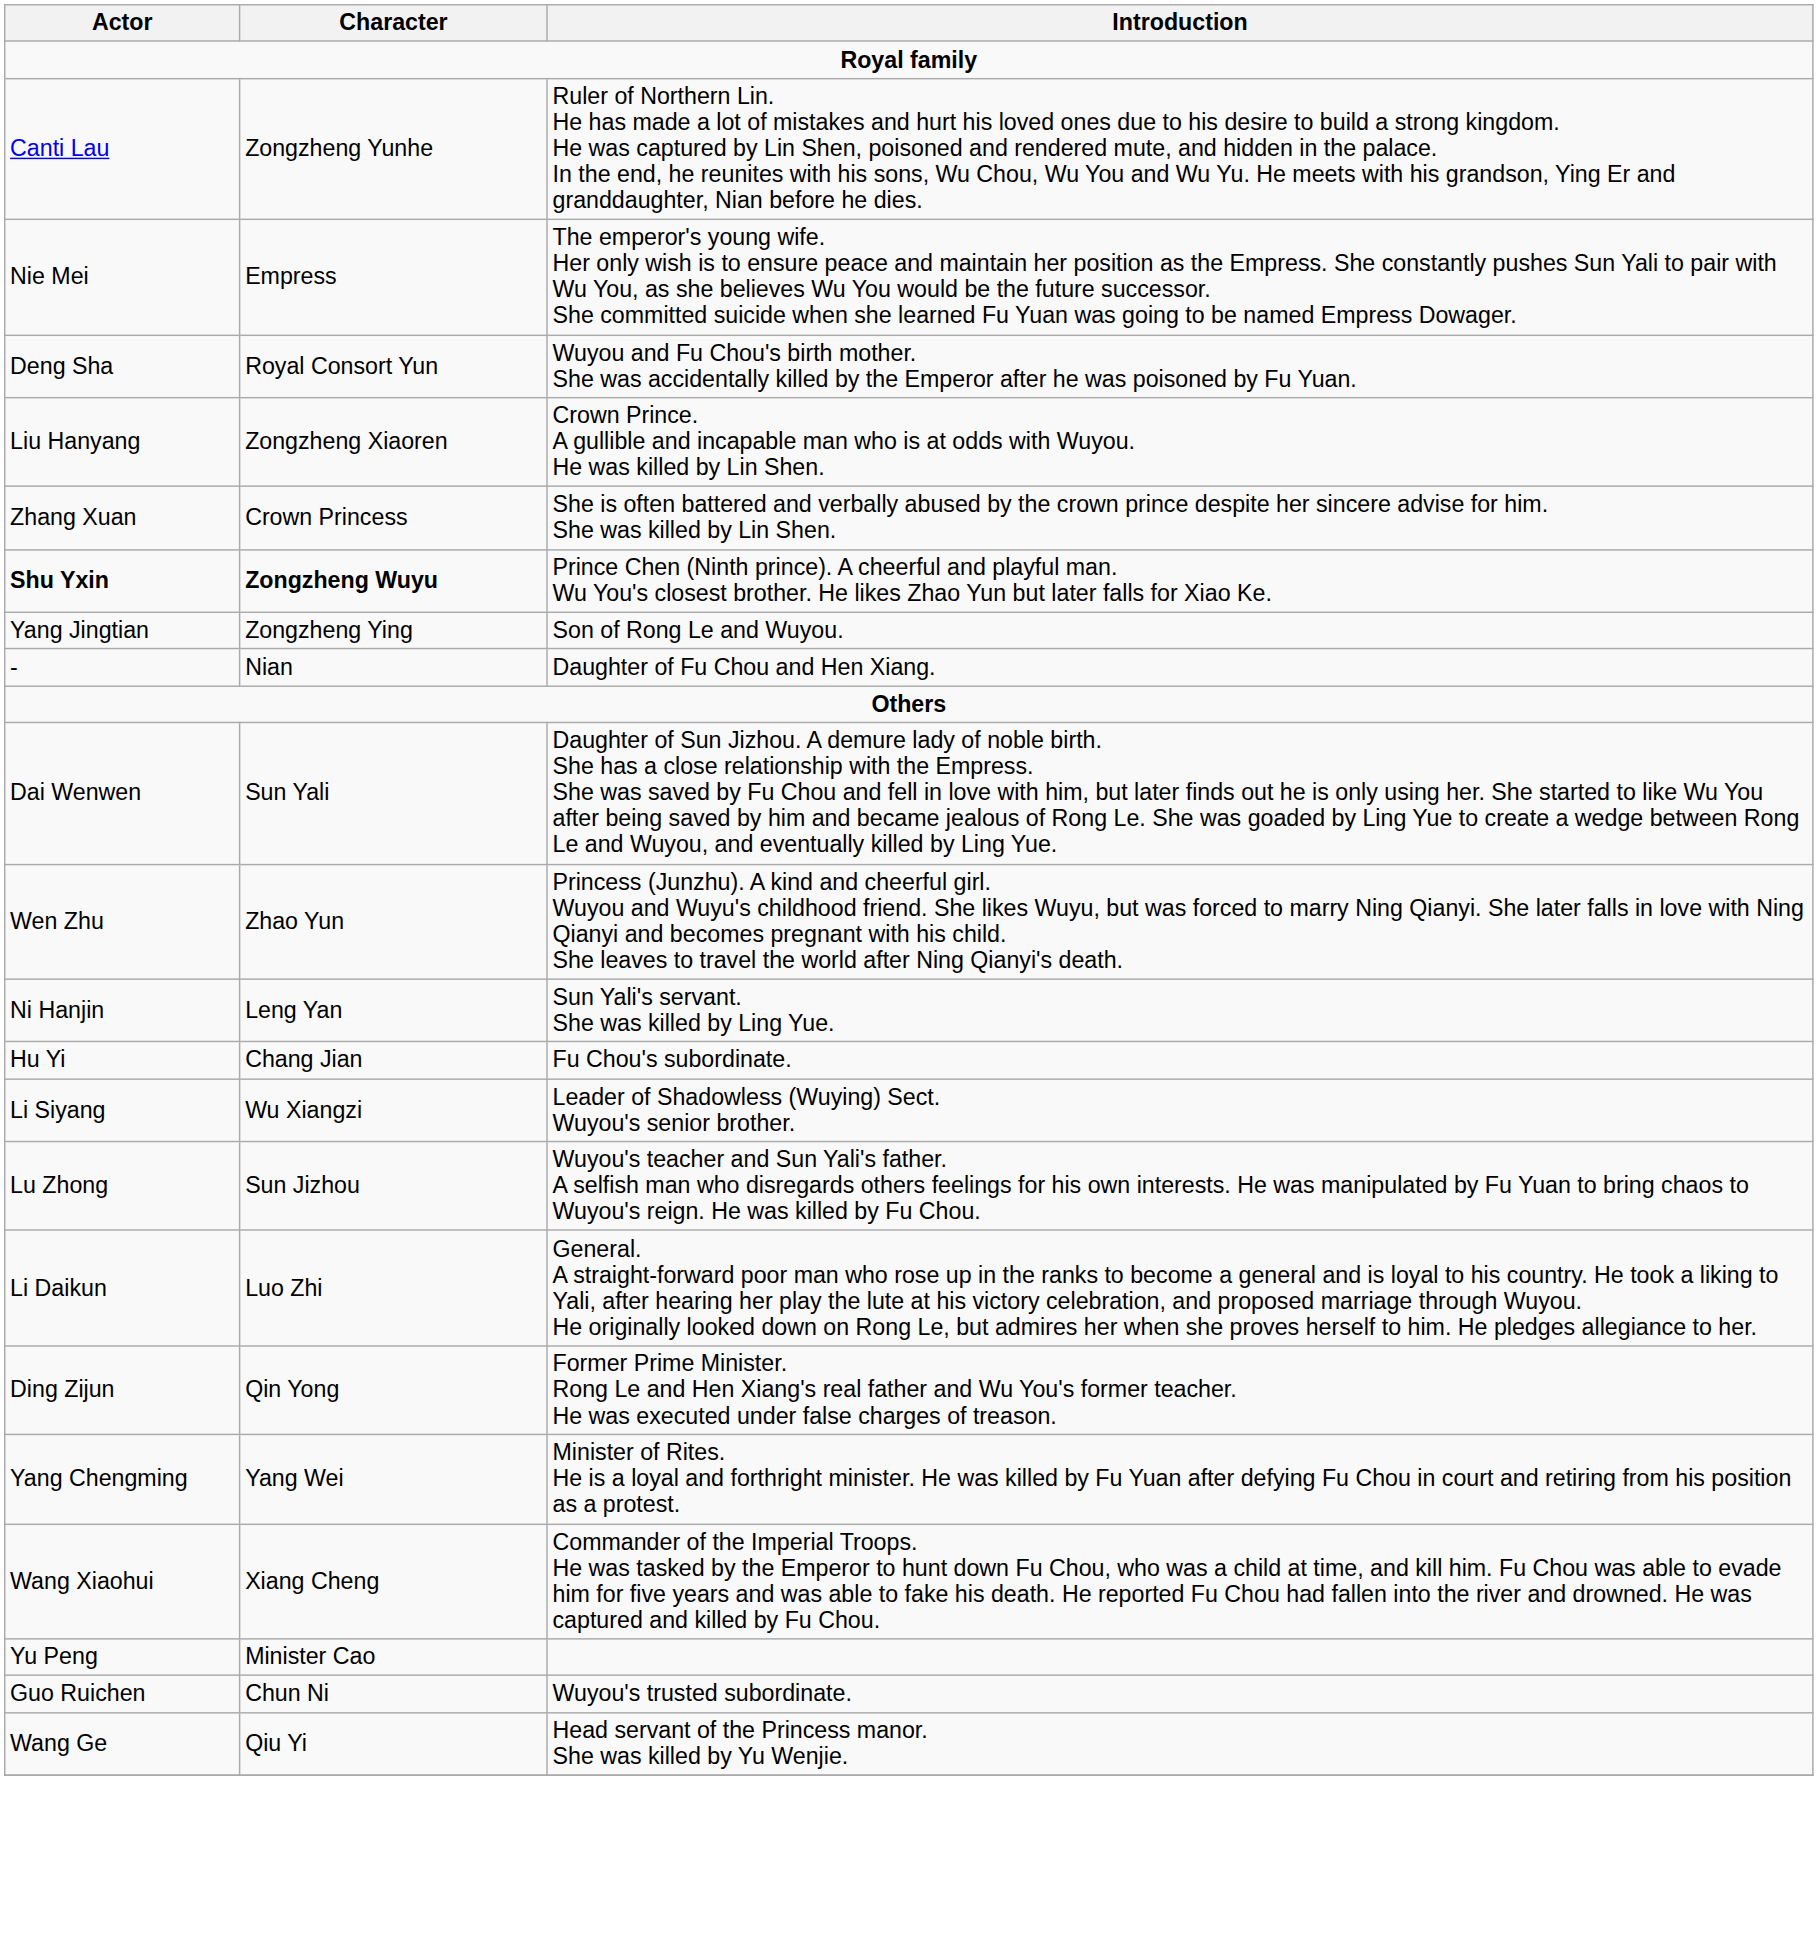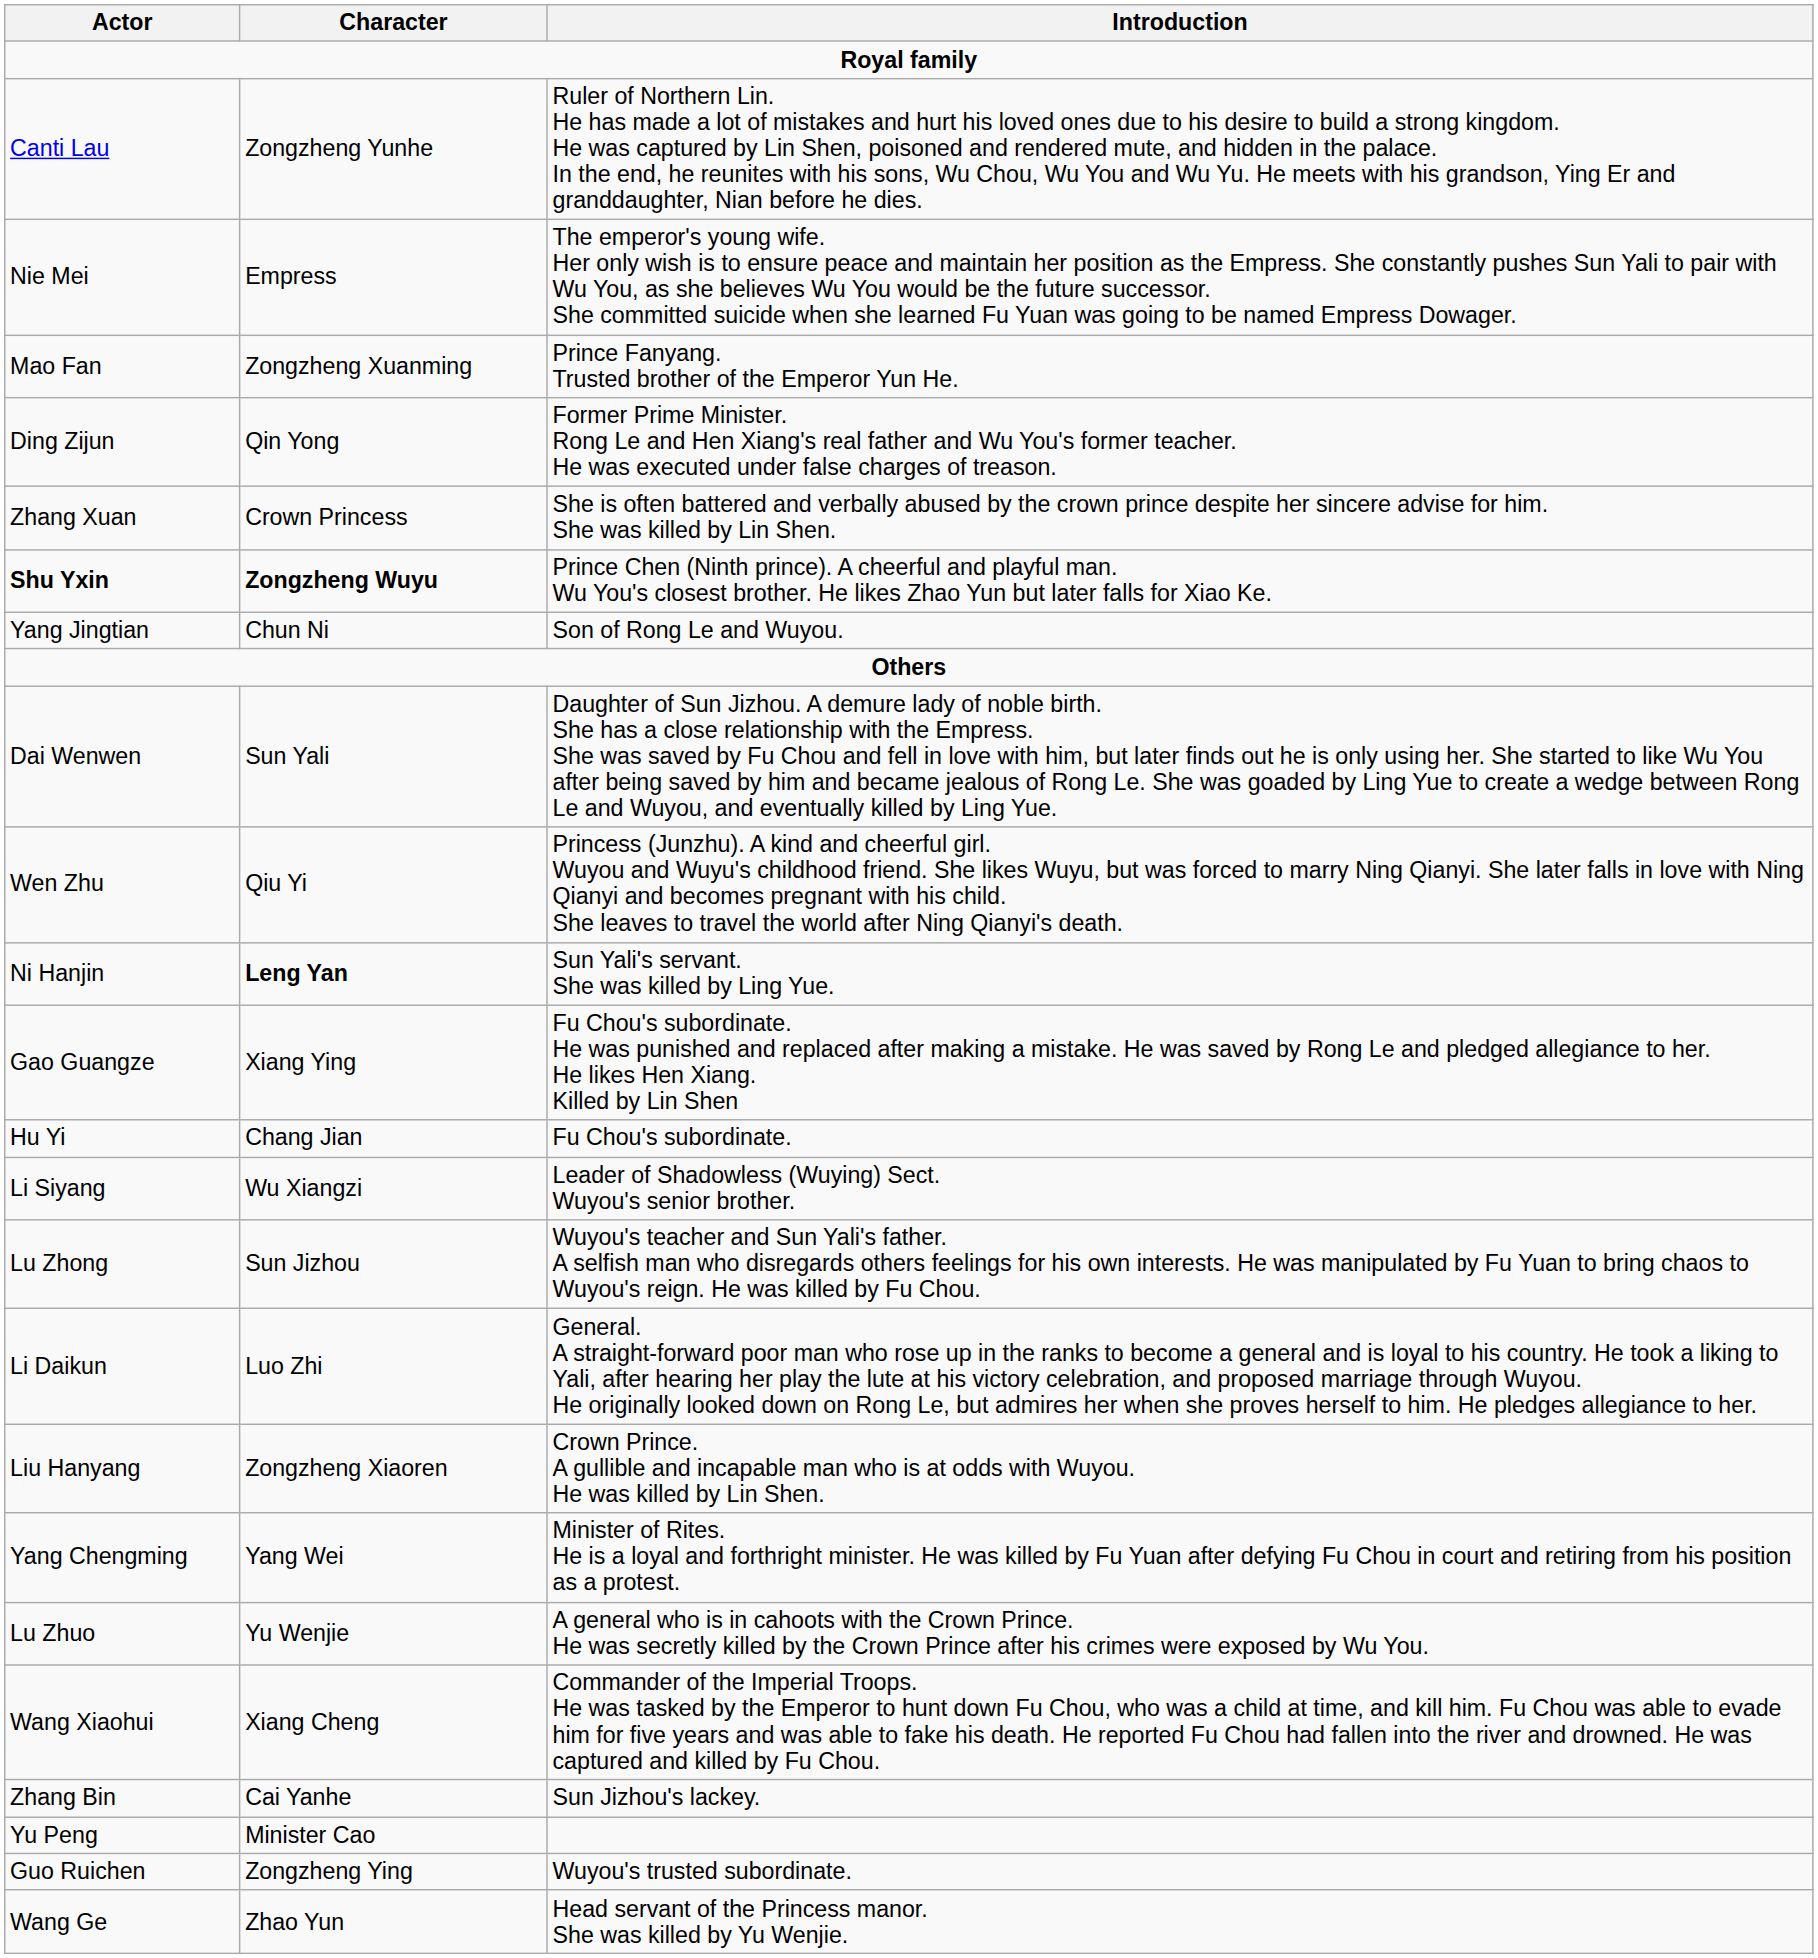- row: Deng Sha | Royal Consort Yun | Wuyou and Fu Chou's birth mother. She was accidentally killed by the Emperor after he was poisoned by Fu Yuan.
+ row: Mao Fan | Zongzheng Xuanming | Prince Fanyang. Trusted brother of the Emperor Yun He.
rows swapped: Liu Hanyang <-> Ding Zijun
Yang Jingtian | Character: Zongzheng Ying -> Chun Ni
- row: - | Nian | Daughter of Fu Chou and Hen Xiang.
Wen Zhu | Character: Zhao Yun -> Qiu Yi
Ni Hanjin | Character: normal -> bold
+ row: Gao Guangze | Xiang Ying | Fu Chou's subordinate. He was punished and replaced after making a mistake. He was saved by Rong Le and pledged allegiance to her. He likes Hen Xiang. Killed by Lin Shen
+ row: Lu Zhuo | Yu Wenjie | A general who is in cahoots with the Crown Prince. He was secretly killed by the Crown Prince after his crimes were exposed by Wu You.
+ row: Zhang Bin | Cai Yanhe | Sun Jizhou's lackey.
Guo Ruichen | Character: Chun Ni -> Zongzheng Ying
Wang Ge | Character: Qiu Yi -> Zhao Yun
